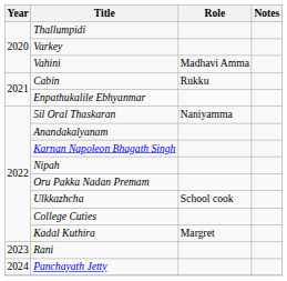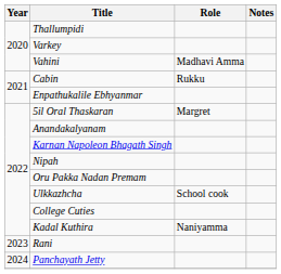5il Oral Thaskaran | Role: Naniyamma -> Margret
Kadal Kuthira | Role: Margret -> Naniyamma
